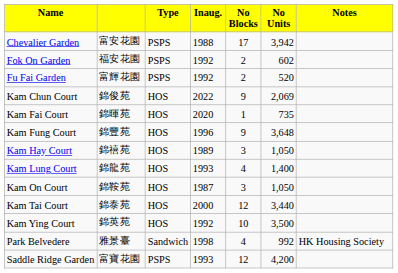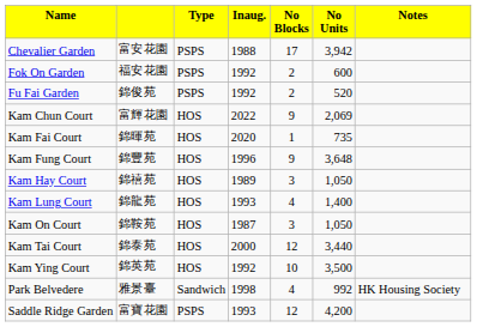Fok On Garden | column 6: 602 -> 600
Fu Fai Garden | column 2: 富輝花園 -> 錦俊苑
Kam Chun Court | column 2: 錦俊苑 -> 富輝花園
